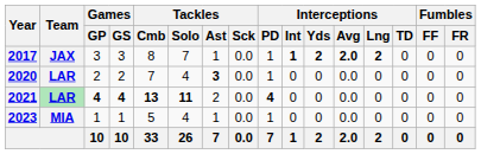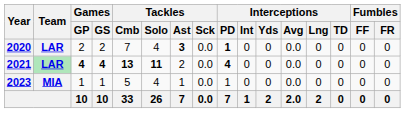- row: 2017 | JAX | 3 | 3 | 8 | 7 | 1 | 0.0 | 1 | 1 | 2 | 2.0 | 2 | 0 | 0 | 0
2020 | Interceptions / PD: normal -> bold
